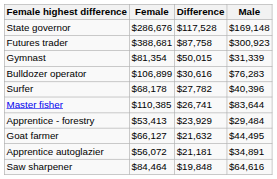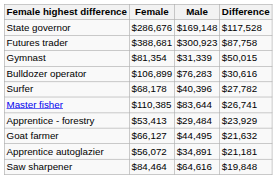columns swapped: Male <-> Difference
